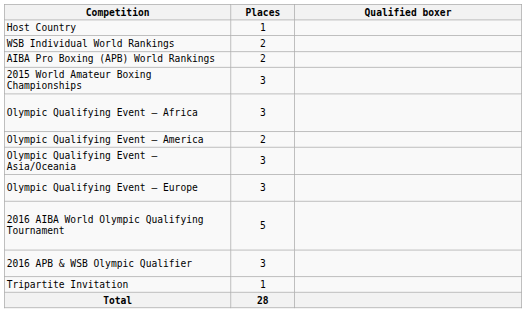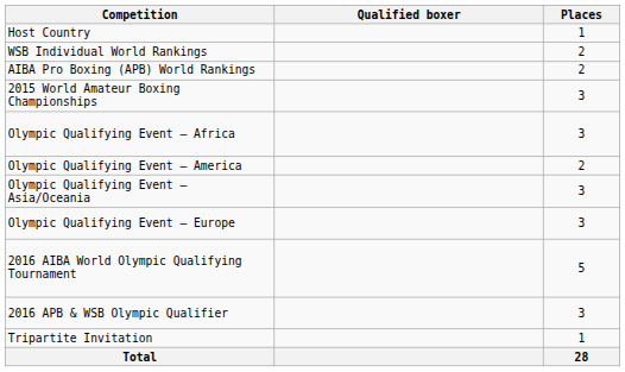columns swapped: Places <-> Qualified boxer
